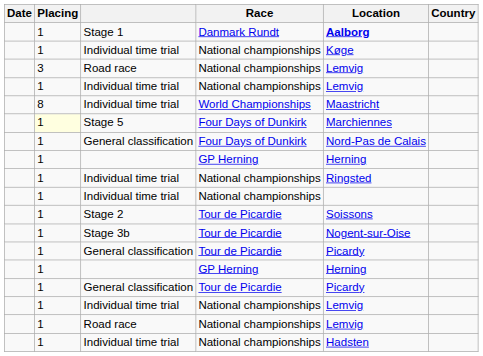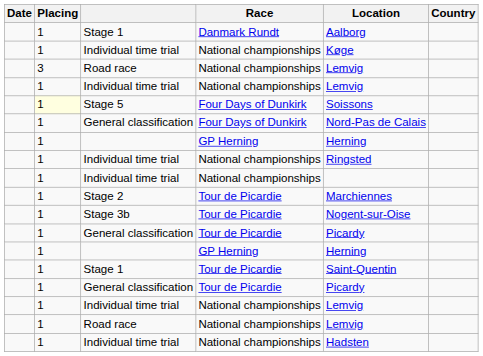Stage 1 / Danmark Rundt | Location: bold -> normal
- row: 8 | Individual time trial | World Championships | Maastricht
Stage 5 | Location: Marchiennes -> Soissons
Stage 2 | Location: Soissons -> Marchiennes
+ row: 1 | Stage 1 | Tour de Picardie | Saint-Quentin
